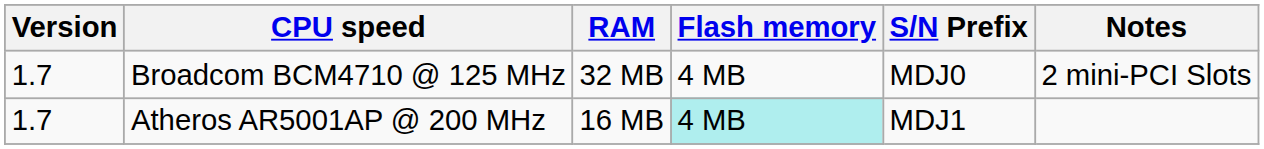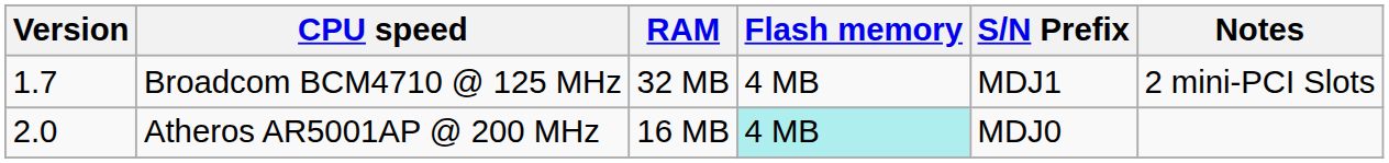Broadcom BCM4710 @ 125 MHz | S/N Prefix: MDJ0 -> MDJ1
Atheros AR5001AP @ 200 MHz | Version: 1.7 -> 2.0
Atheros AR5001AP @ 200 MHz | S/N Prefix: MDJ1 -> MDJ0
